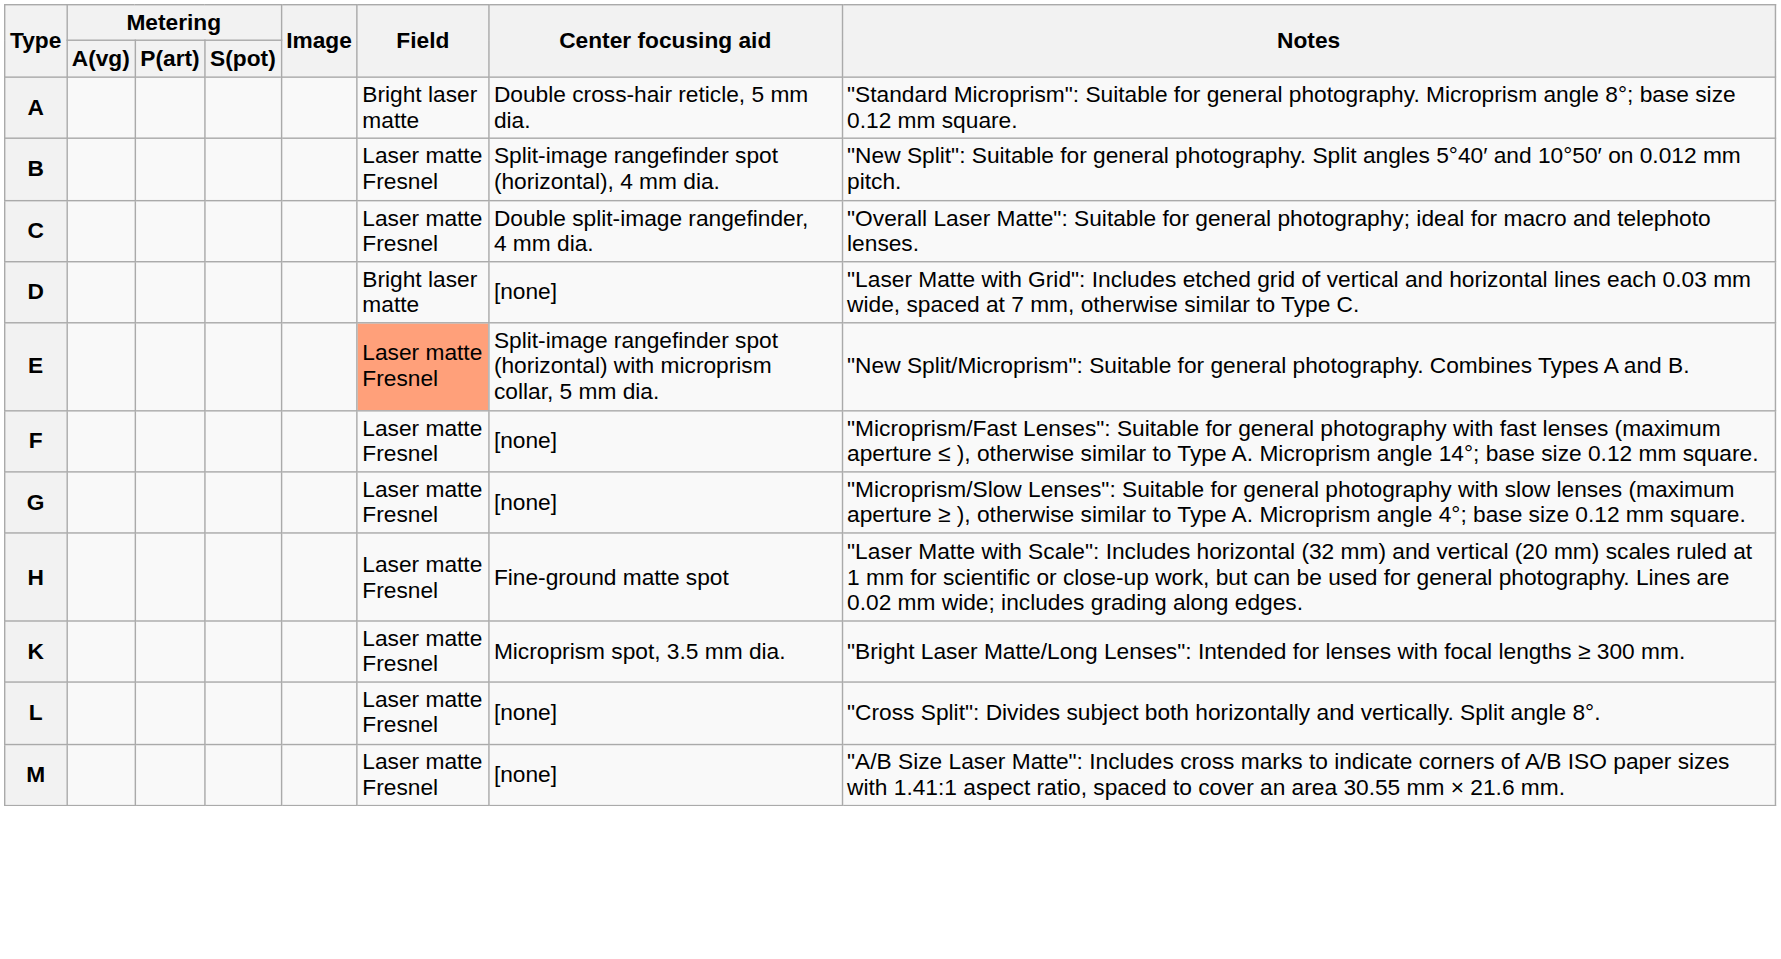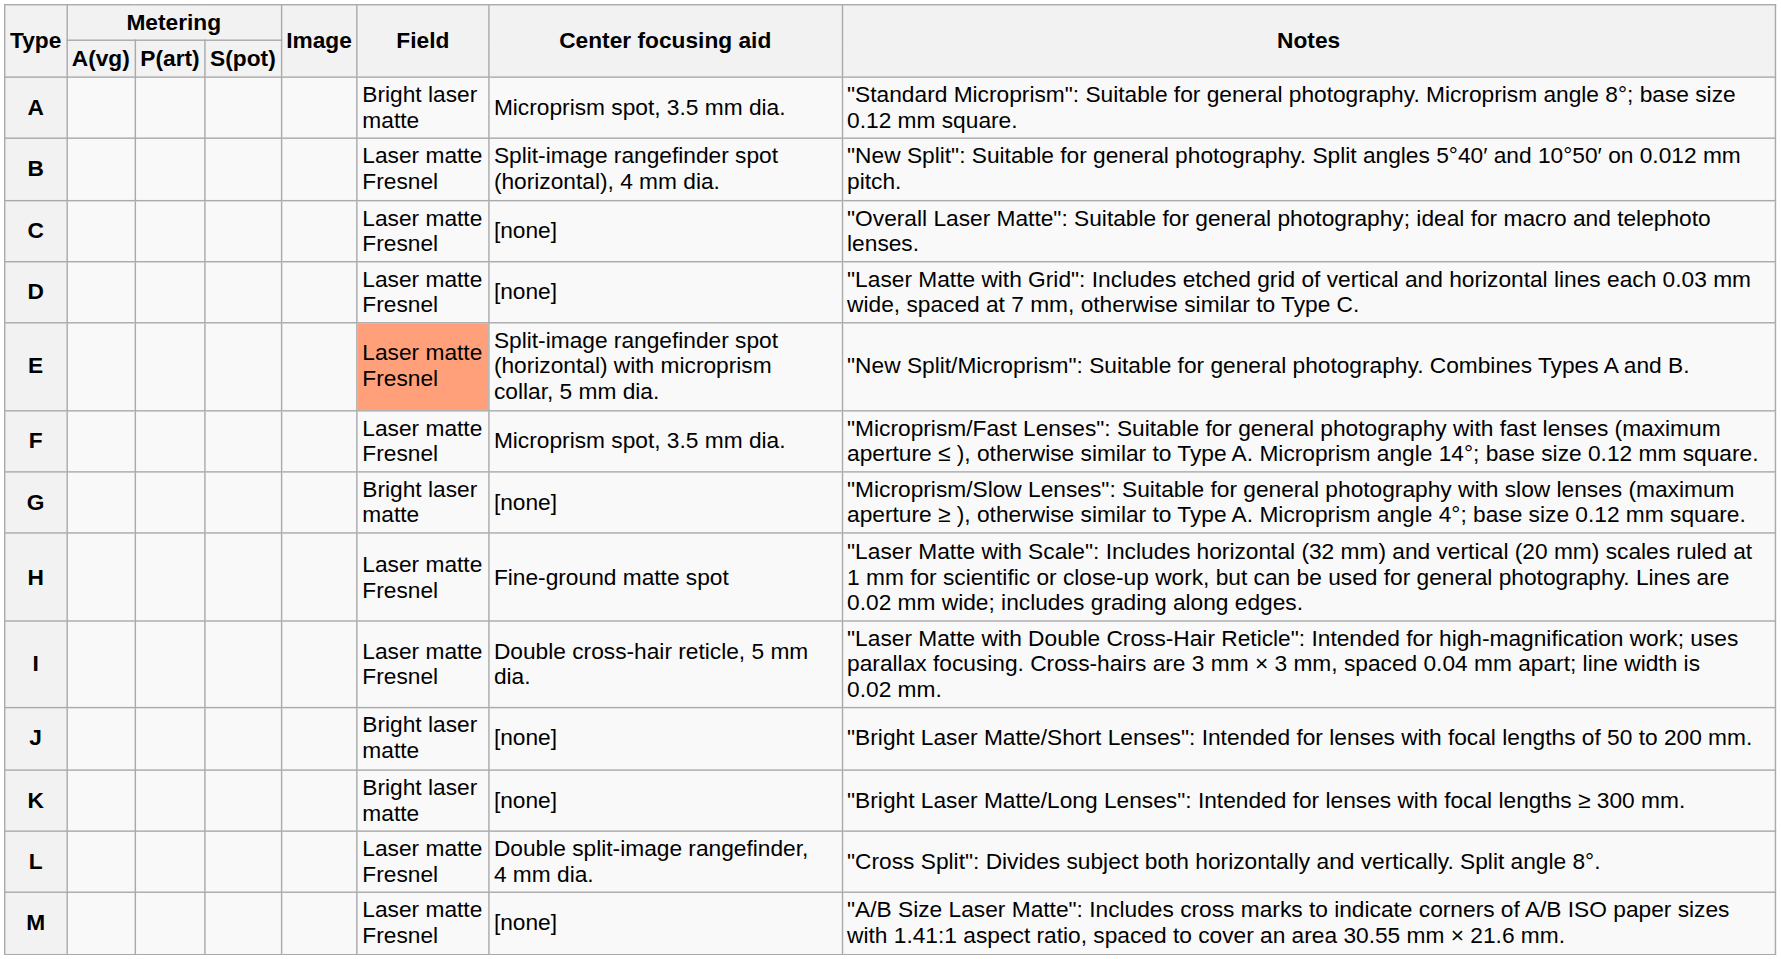A | Center focusing aid: Double cross-hair reticle, 5 mm dia. -> Microprism spot, 3.5 mm dia.
C | Center focusing aid: Double split-image rangefinder, 4 mm dia. -> [none]
D | Field: Bright laser matte -> Laser matte Fresnel
F | Center focusing aid: [none] -> Microprism spot, 3.5 mm dia.
G | Field: Laser matte Fresnel -> Bright laser matte
+ row: I | Laser matte Fresnel | Double cross-hair reticle, 5 mm dia. | "Laser Matte with Double Cross-Hair Reticle": Intended for high-magnification work; uses parallax focusing. Cross-hairs are 3 mm × 3 mm, spaced 0.04 mm apart; line width is 0.02 mm.
+ row: J | Bright laser matte | [none] | "Bright Laser Matte/Short Lenses": Intended for lenses with focal lengths of 50 to 200 mm.
K | Field: Laser matte Fresnel -> Bright laser matte
K | Center focusing aid: Microprism spot, 3.5 mm dia. -> [none]
L | Center focusing aid: [none] -> Double split-image rangefinder, 4 mm dia.
